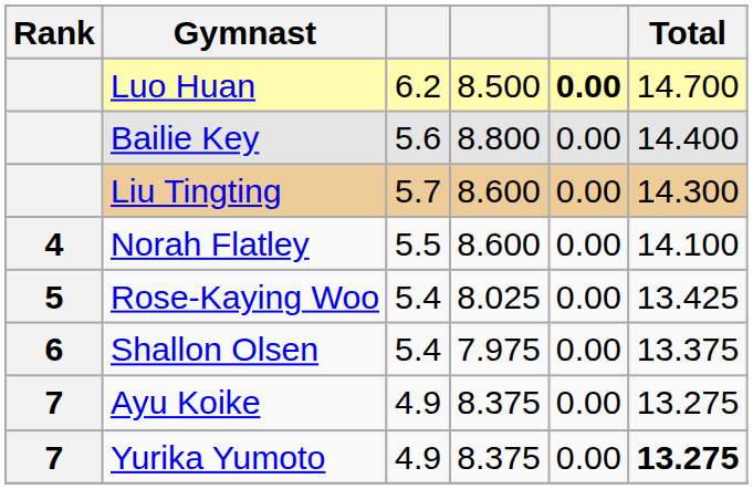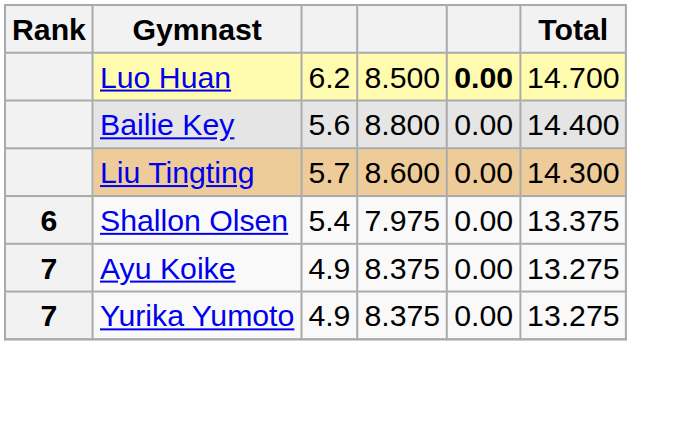- row: 4 | Norah Flatley | 5.5 | 8.600 | 0.00 | 14.100
- row: 5 | Rose-Kaying Woo | 5.4 | 8.025 | 0.00 | 13.425
Yurika Yumoto | Total: bold -> normal
